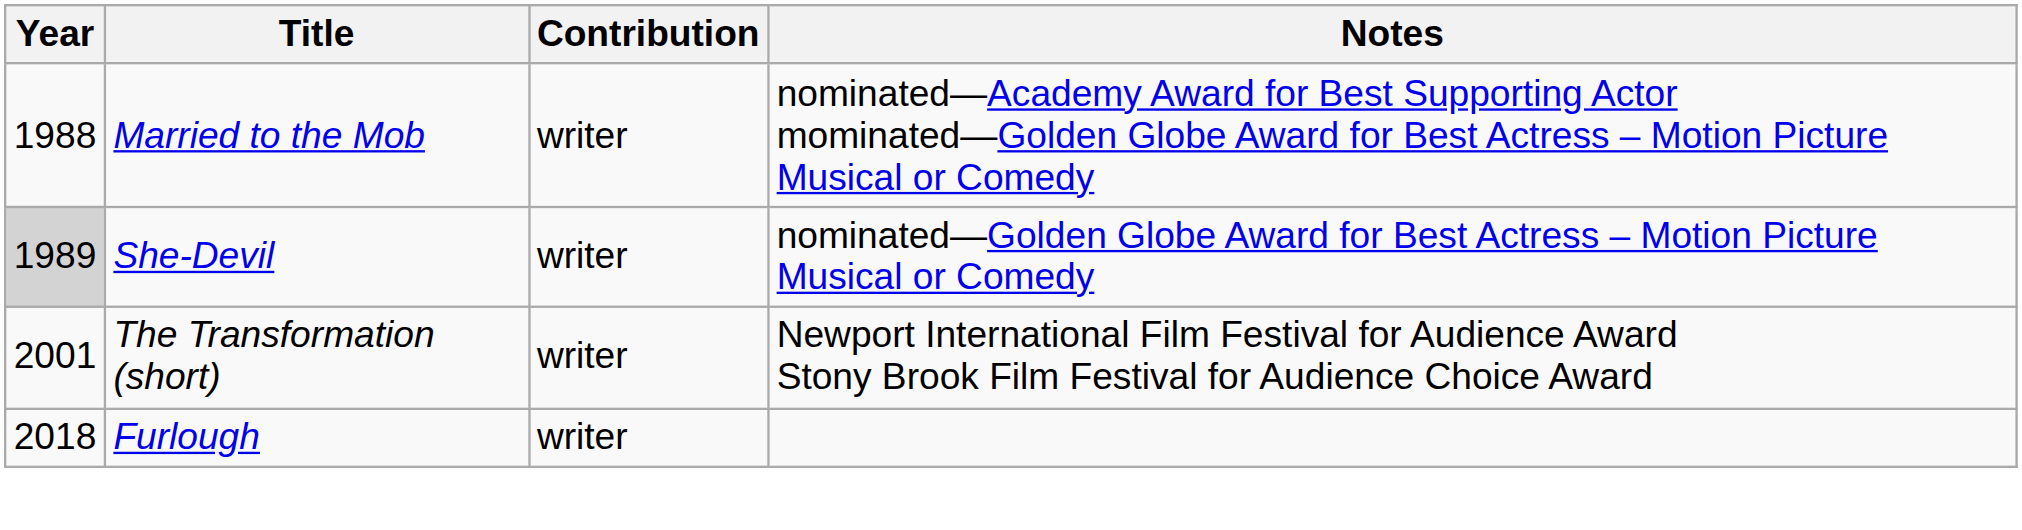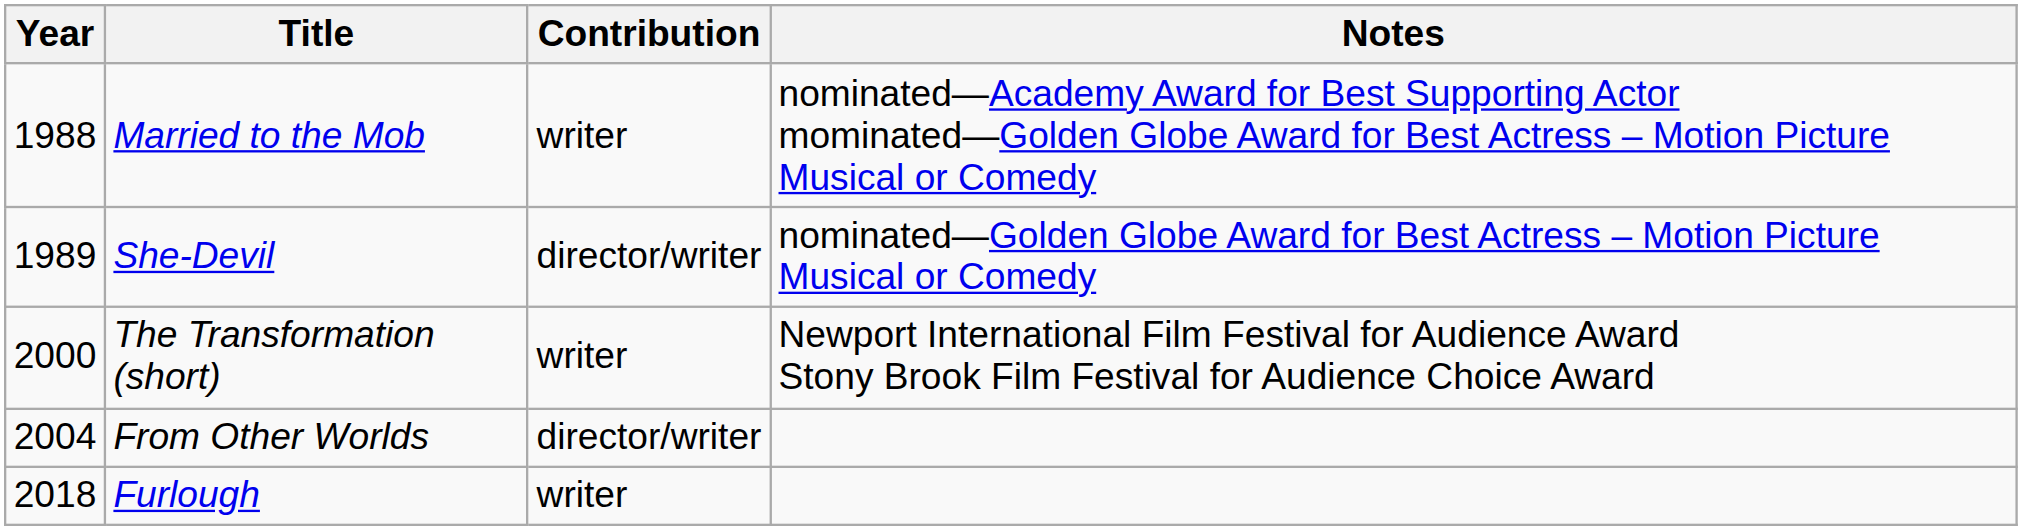She-Devil | Year: lightgrey background -> no background
She-Devil | Contribution: writer -> director/writer
The Transformation (short) | Year: 2001 -> 2000
+ row: 2004 | From Other Worlds | director/writer
